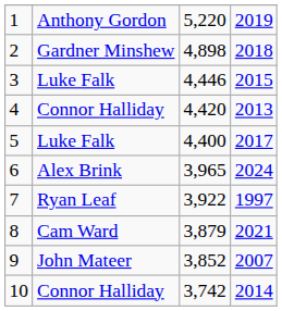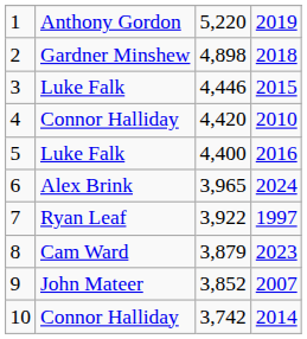4 | column 4: 2013 -> 2010
5 | column 4: 2017 -> 2016
8 | column 4: 2021 -> 2023
